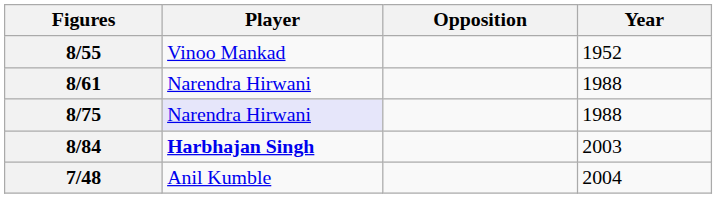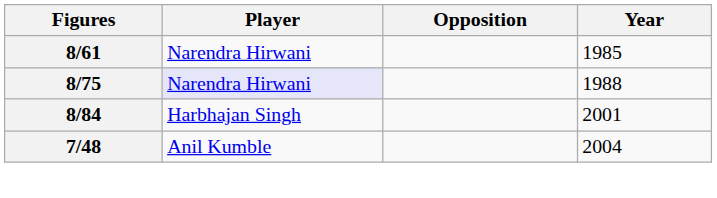- row: 8/55 | Vinoo Mankad | 1952
8/61 | Year: 1988 -> 1985
8/84 | Player: bold -> normal
8/84 | Year: 2003 -> 2001
